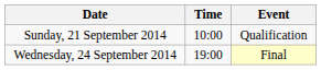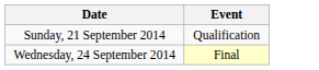- column: Time | 10:00 | 19:00
